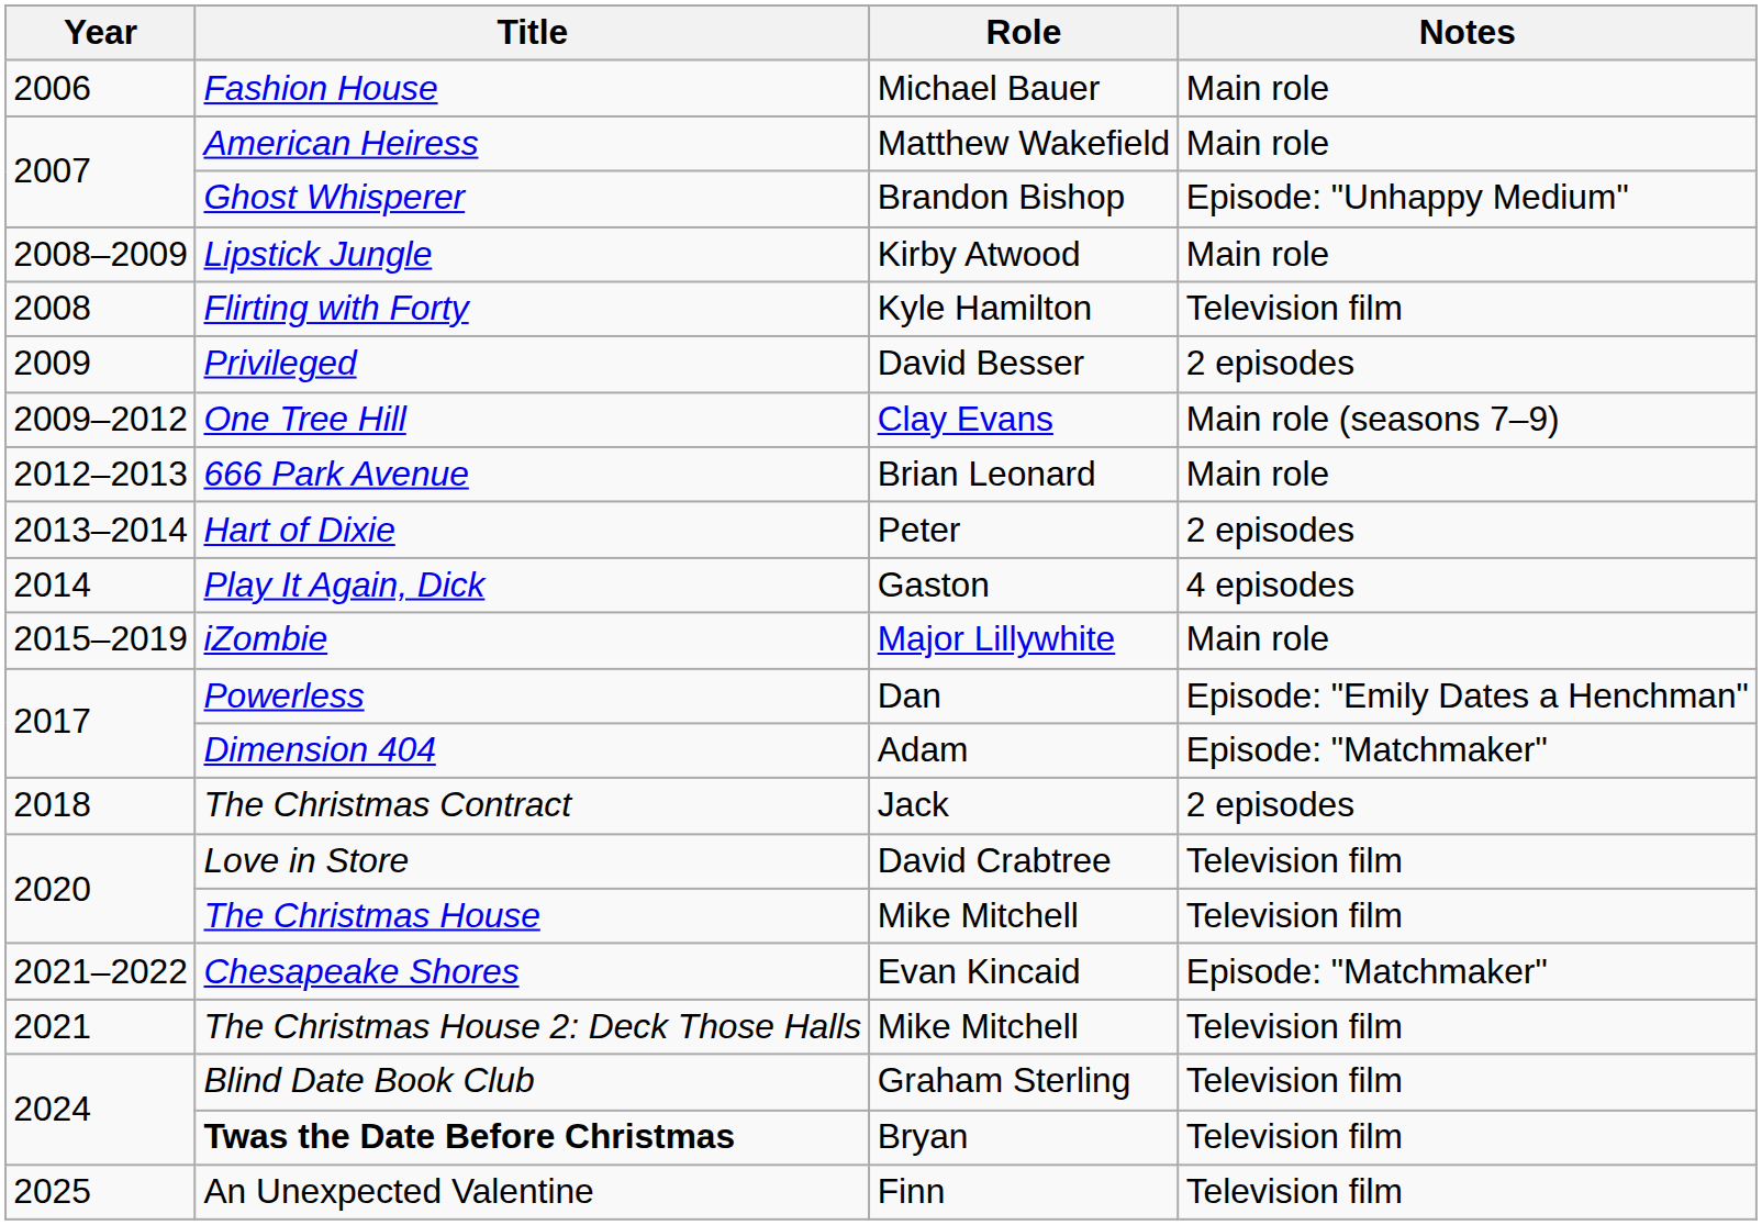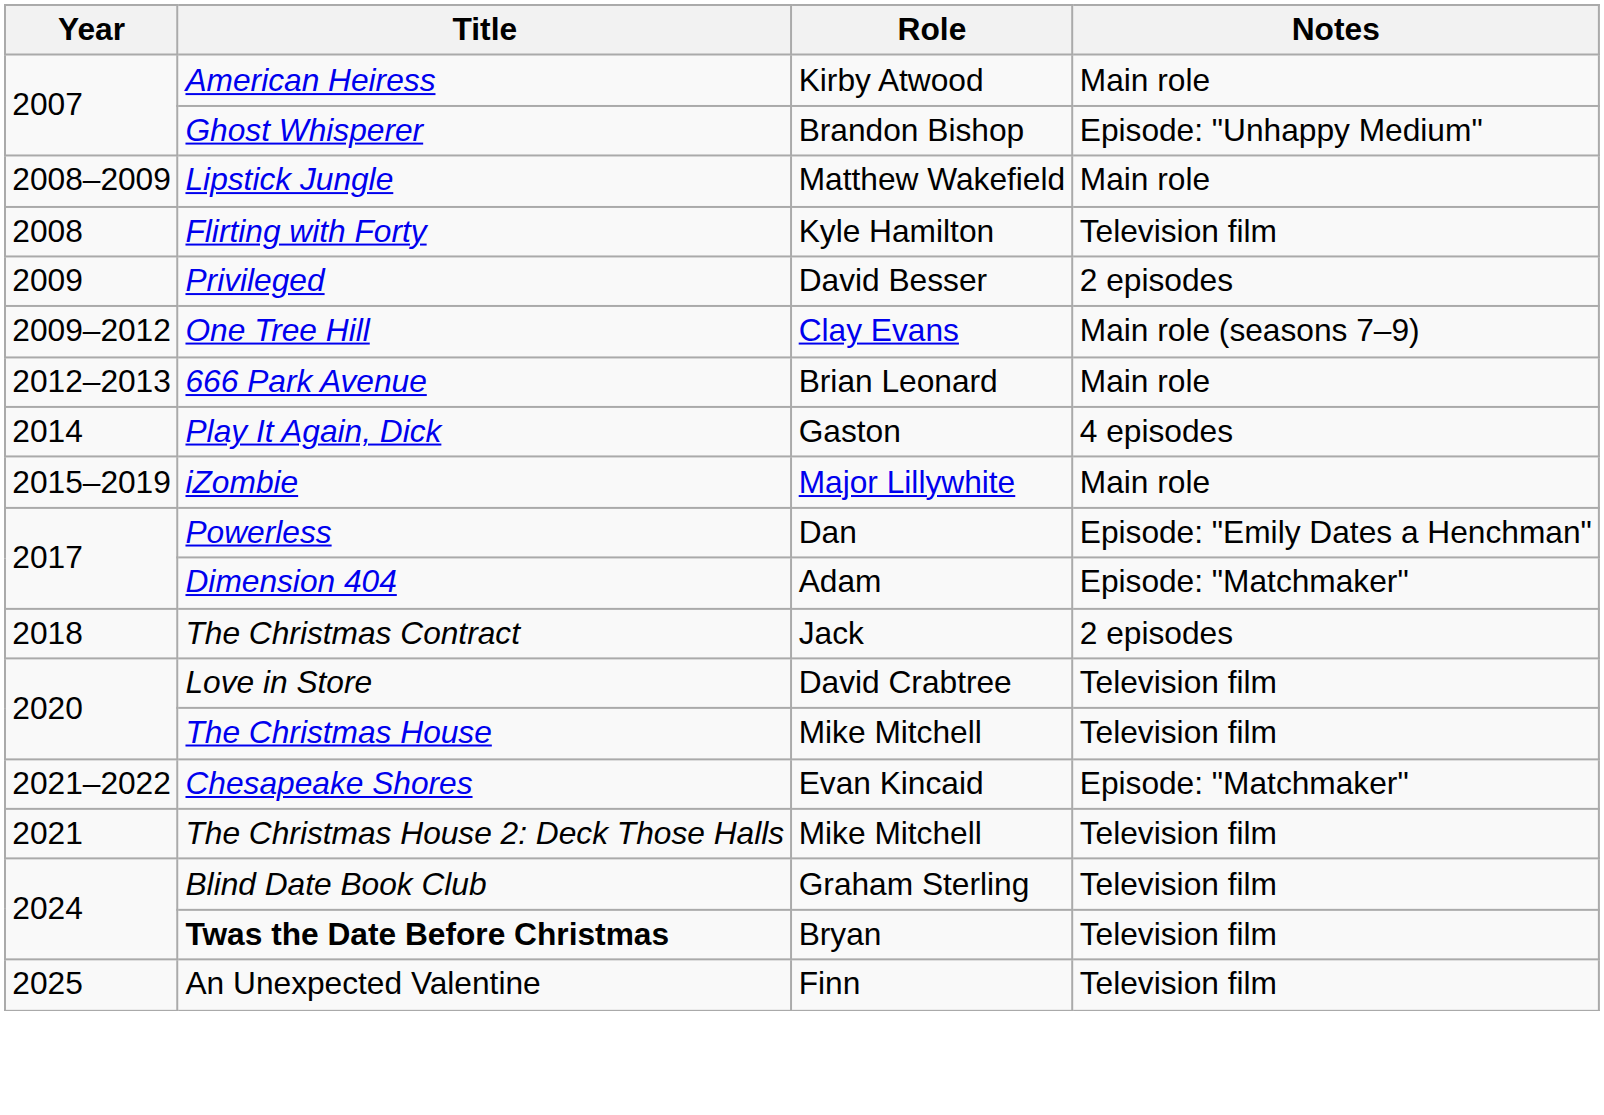- row: 2006 | Fashion House | Michael Bauer | Main role
American Heiress | Role: Matthew Wakefield -> Kirby Atwood
Lipstick Jungle | Role: Kirby Atwood -> Matthew Wakefield
- row: 2013–2014 | Hart of Dixie | Peter | 2 episodes
